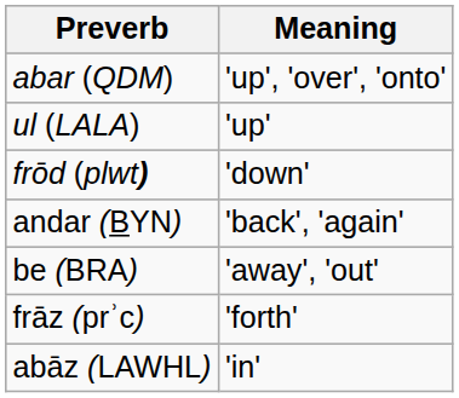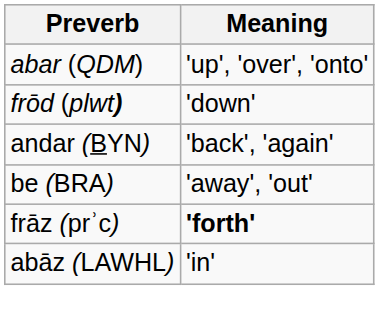- row: ul (LALA) | 'up'
frāz (prʾc) | Meaning: normal -> bold
